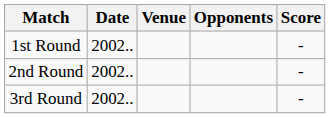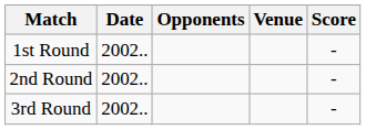columns swapped: Venue <-> Opponents
